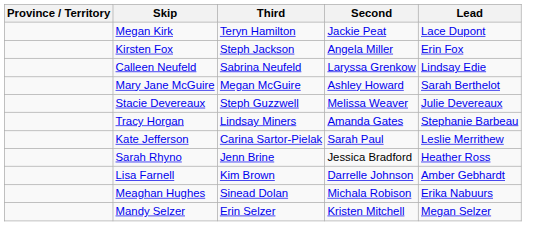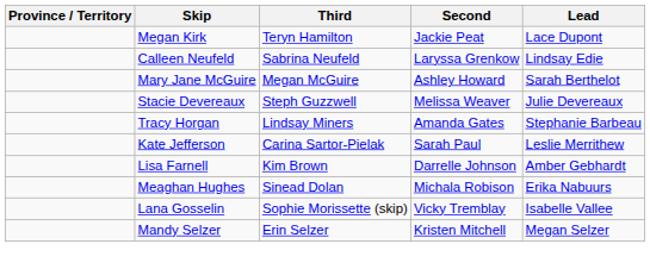- row: Kirsten Fox | Steph Jackson | Angela Miller | Erin Fox
- row: Sarah Rhyno | Jenn Brine | Jessica Bradford | Heather Ross
+ row: Lana Gosselin | Sophie Morissette (skip) | Vicky Tremblay | Isabelle Vallee
